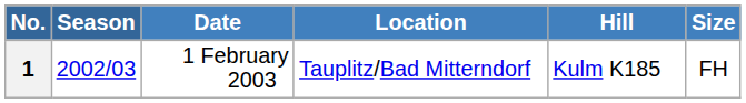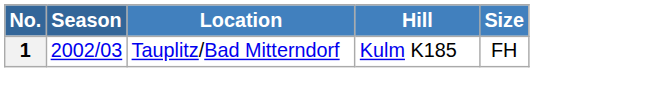- column: Date | 1 February 2003
